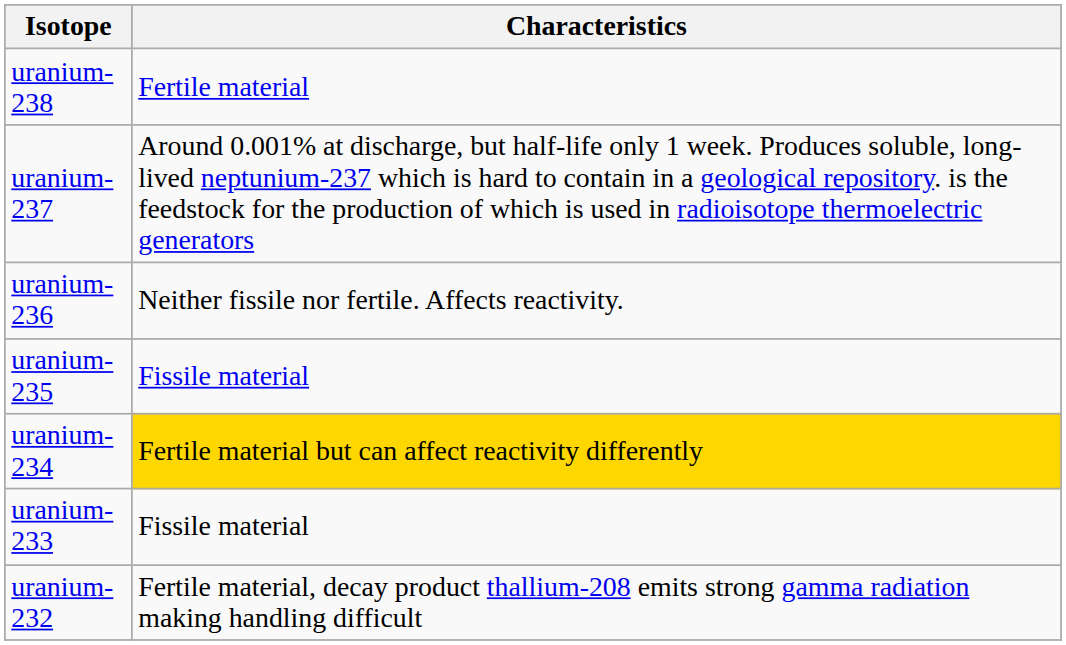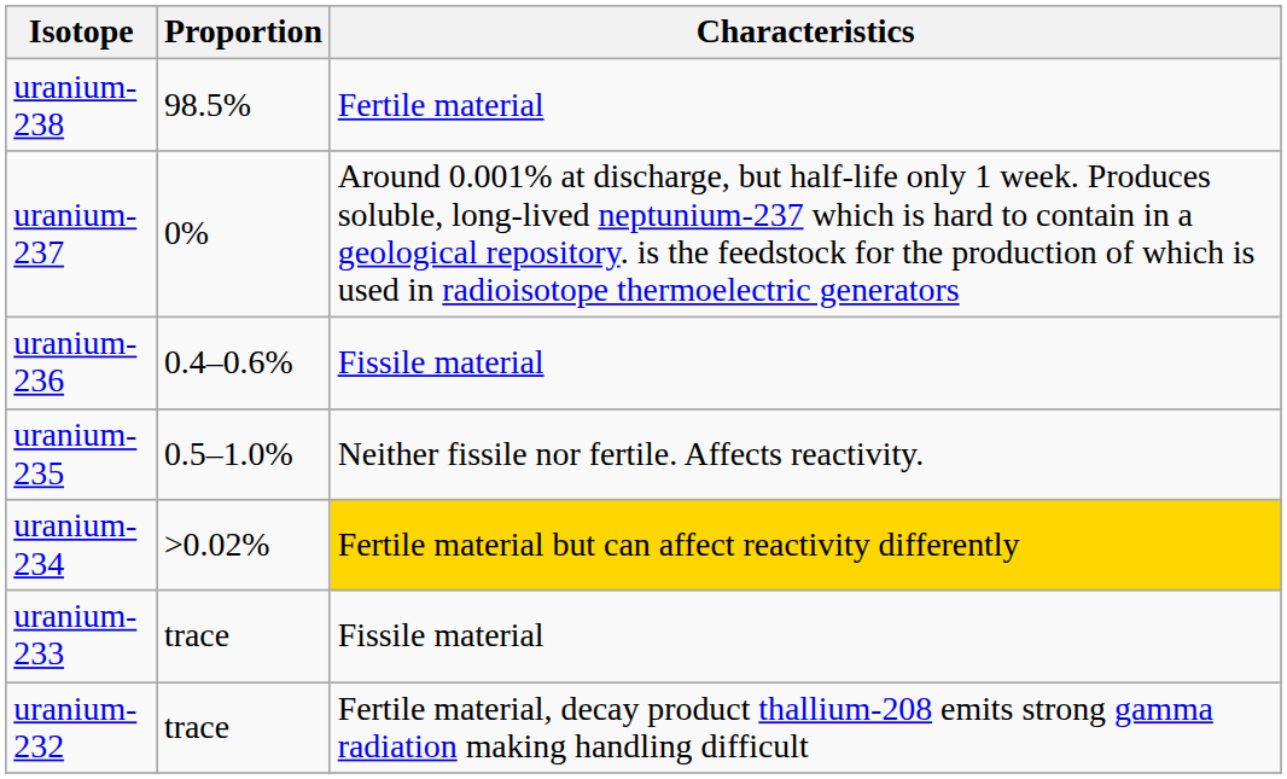+ column: Proportion | 98.5% | 0% | 0.4–0.6% | 0.5–1.0% | >0.02% | trace | trace
uranium-236 | Characteristics: Neither fissile nor fertile. Affects reactivity. -> Fissile material
uranium-235 | Characteristics: Fissile material -> Neither fissile nor fertile. Affects reactivity.
